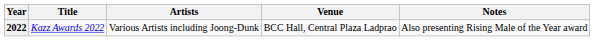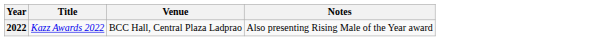- column: Artists | Various Artists including Joong-Dunk
